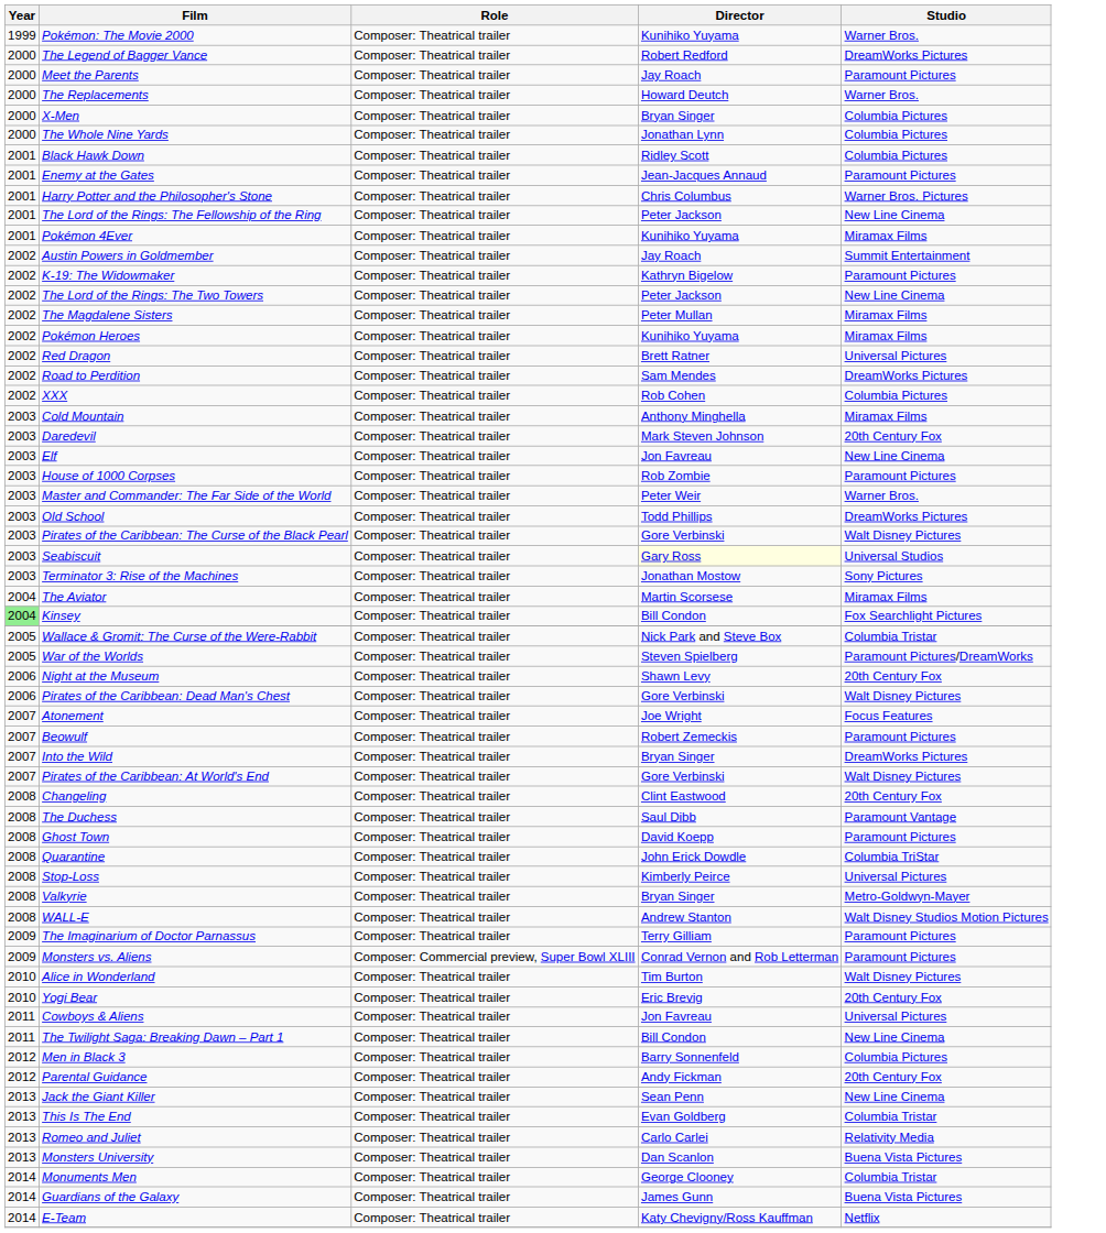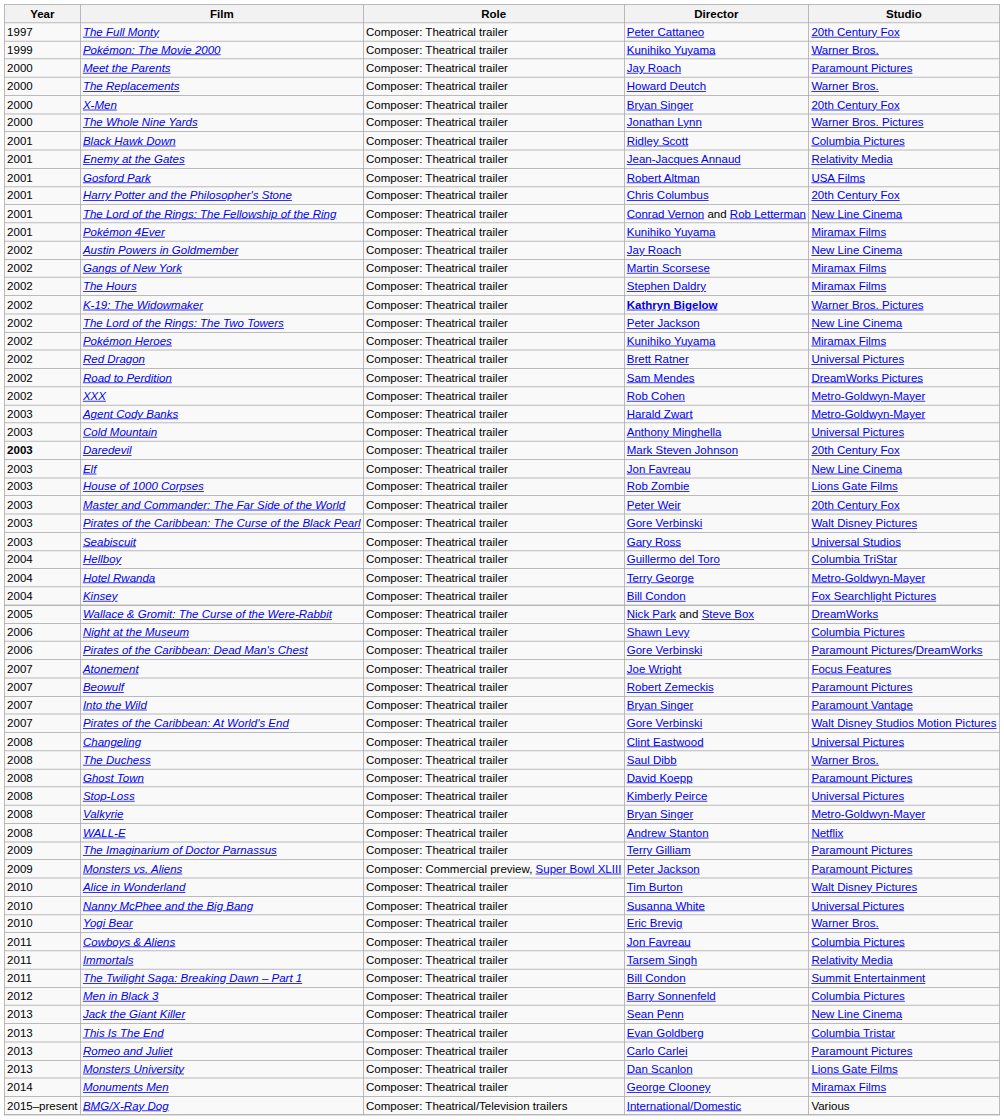+ row: 1997 | The Full Monty | Composer: Theatrical trailer | Peter Cattaneo | 20th Century Fox
- row: 2000 | The Legend of Bagger Vance | Composer: Theatrical trailer | Robert Redford | DreamWorks Pictures
X-Men | Studio: Columbia Pictures -> 20th Century Fox
The Whole Nine Yards | Studio: Columbia Pictures -> Warner Bros. Pictures
Enemy at the Gates | Studio: Paramount Pictures -> Relativity Media
+ row: 2001 | Gosford Park | Composer: Theatrical trailer | Robert Altman | USA Films
Harry Potter and the Philosopher's Stone | Studio: Warner Bros. Pictures -> 20th Century Fox
The Lord of the Rings: The Fellowship of the Ring | Director: Peter Jackson -> Conrad Vernon and Rob Letterman
Austin Powers in Goldmember | Studio: Summit Entertainment -> New Line Cinema
+ row: 2002 | Gangs of New York | Composer: Theatrical trailer | Martin Scorsese | Miramax Films
+ row: 2002 | The Hours | Composer: Theatrical trailer | Stephen Daldry | Miramax Films
K-19: The Widowmaker | Director: normal -> bold
K-19: The Widowmaker | Studio: Paramount Pictures -> Warner Bros. Pictures
- row: 2002 | The Magdalene Sisters | Composer: Theatrical trailer | Peter Mullan | Miramax Films
XXX | Studio: Columbia Pictures -> Metro-Goldwyn-Mayer
+ row: 2003 | Agent Cody Banks | Composer: Theatrical trailer | Harald Zwart | Metro-Goldwyn-Mayer
Cold Mountain | Studio: Miramax Films -> Universal Pictures
Daredevil | Year: normal -> bold
House of 1000 Corpses | Studio: Paramount Pictures -> Lions Gate Films
Master and Commander: The Far Side of the World | Studio: Warner Bros. -> 20th Century Fox
- row: 2003 | Old School | Composer: Theatrical trailer | Todd Phillips | DreamWorks Pictures
Seabiscuit | Director: lightyellow background -> no background
- row: 2003 | Terminator 3: Rise of the Machines | Composer: Theatrical trailer | Jonathan Mostow | Sony Pictures
- row: 2004 | The Aviator | Composer: Theatrical trailer | Martin Scorsese | Miramax Films
+ row: 2004 | Hellboy | Composer: Theatrical trailer | Guillermo del Toro | Columbia TriStar
+ row: 2004 | Hotel Rwanda | Composer: Theatrical trailer | Terry George | Metro-Goldwyn-Mayer
Kinsey | Year: lightgreen background -> no background
Wallace & Gromit: The Curse of the Were-Rabbit | Studio: Columbia Tristar -> DreamWorks
- row: 2005 | War of the Worlds | Composer: Theatrical trailer | Steven Spielberg | Paramount Pictures/DreamWorks
Night at the Museum | Studio: 20th Century Fox -> Columbia Pictures
Pirates of the Caribbean: Dead Man's Chest | Studio: Walt Disney Pictures -> Paramount Pictures/DreamWorks
Into the Wild | Studio: DreamWorks Pictures -> Paramount Vantage
Pirates of the Caribbean: At World's End | Studio: Walt Disney Pictures -> Walt Disney Studios Motion Pictures
Changeling | Studio: 20th Century Fox -> Universal Pictures
The Duchess | Studio: Paramount Vantage -> Warner Bros.
- row: 2008 | Quarantine | Composer: Theatrical trailer | John Erick Dowdle | Columbia TriStar
WALL-E | Studio: Walt Disney Studios Motion Pictures -> Netflix
Monsters vs. Aliens | Director: Conrad Vernon and Rob Letterman -> Peter Jackson
+ row: 2010 | Nanny McPhee and the Big Bang | Composer: Theatrical trailer | Susanna White | Universal Pictures
Yogi Bear | Studio: 20th Century Fox -> Warner Bros.
Cowboys & Aliens | Studio: Universal Pictures -> Columbia Pictures
+ row: 2011 | Immortals | Composer: Theatrical trailer | Tarsem Singh | Relativity Media
The Twilight Saga: Breaking Dawn – Part 1 | Studio: New Line Cinema -> Summit Entertainment
- row: 2012 | Parental Guidance | Composer: Theatrical trailer | Andy Fickman | 20th Century Fox
Romeo and Juliet | Studio: Relativity Media -> Paramount Pictures
Monsters University | Studio: Buena Vista Pictures -> Lions Gate Films
Monuments Men | Studio: Columbia Tristar -> Miramax Films
- row: 2014 | Guardians of the Galaxy | Composer: Theatrical trailer | James Gunn | Buena Vista Pictures
- row: 2014 | E-Team | Composer: Theatrical trailer | Katy Chevigny/Ross Kauffman | Netflix
+ row: 2015–present | BMG/X-Ray Dog | Composer: Theatrical/Television trailers | International/Domestic | Various
